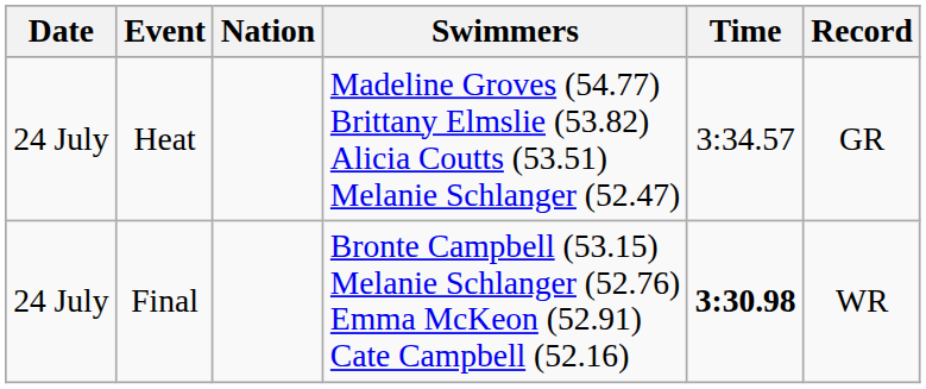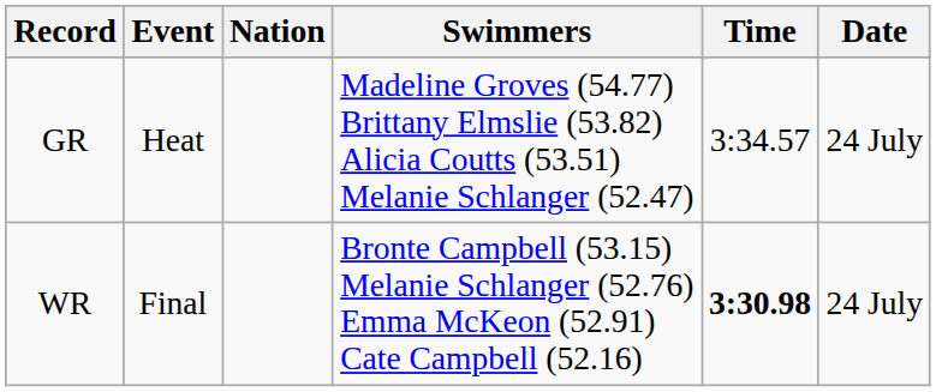columns swapped: Date <-> Record
